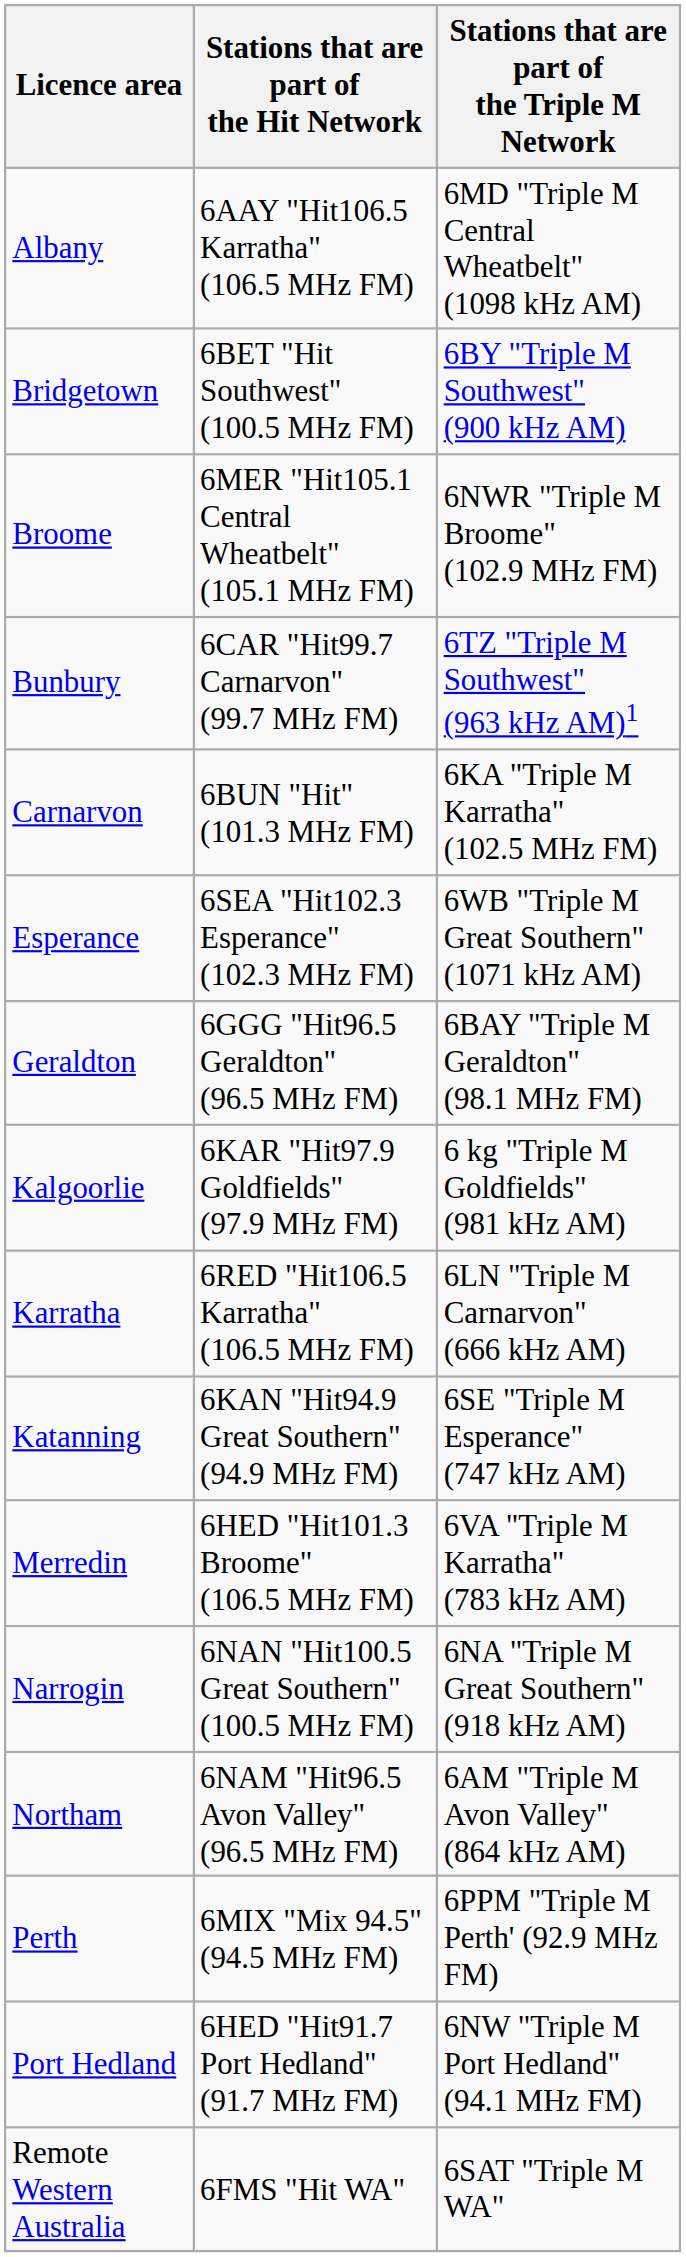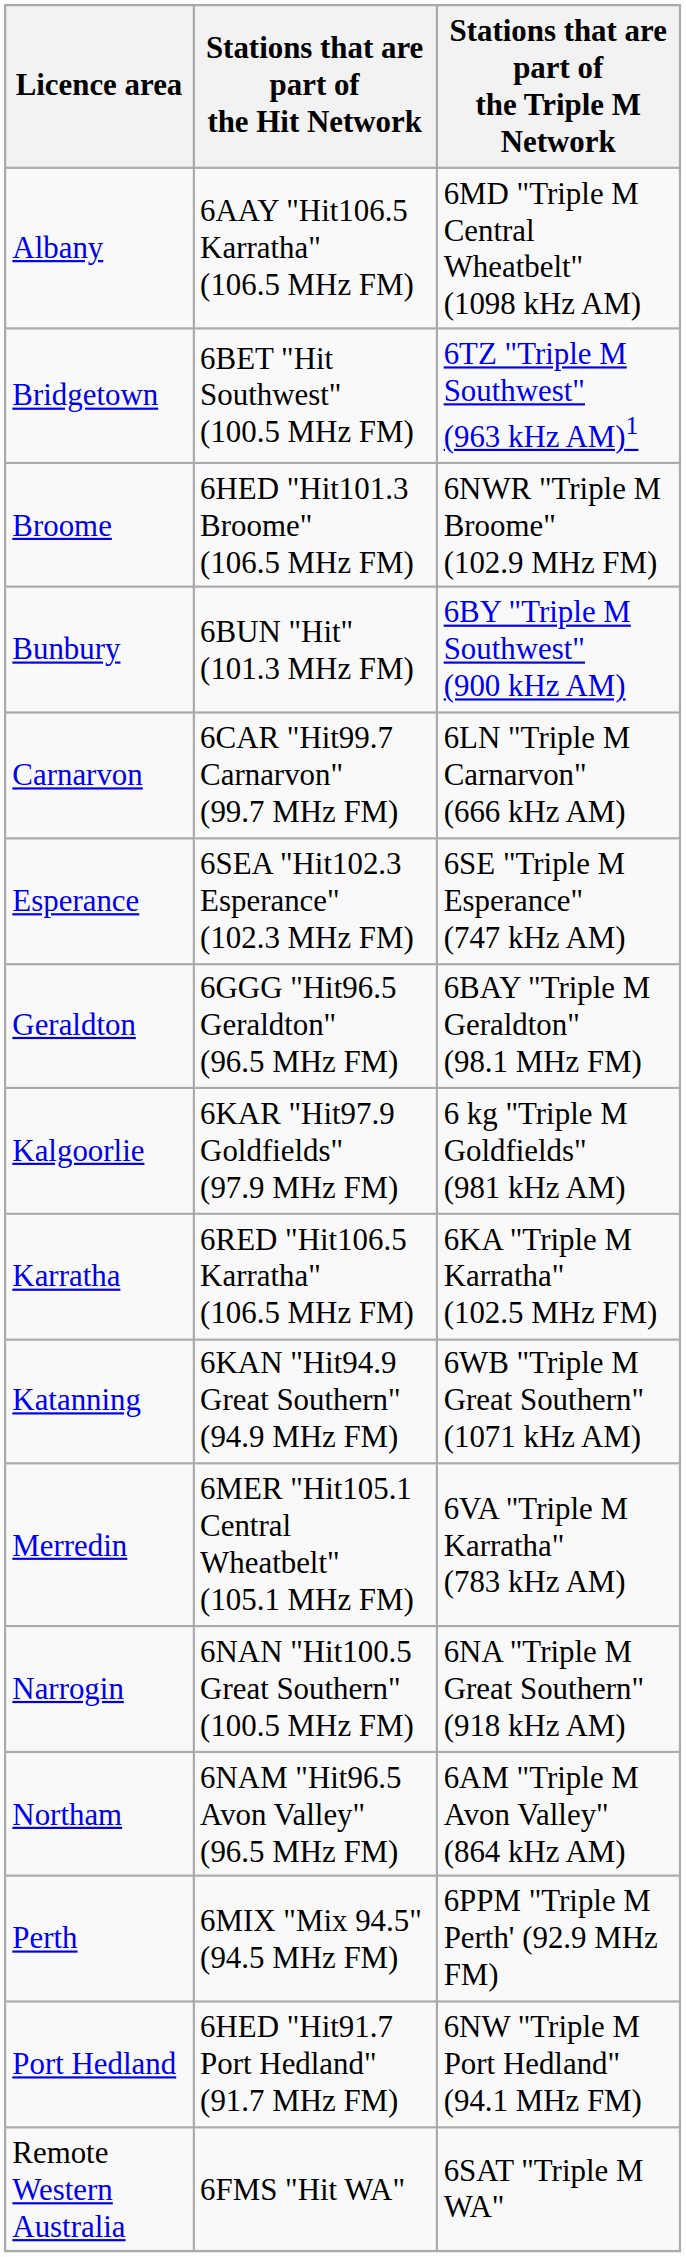Bridgetown | Stations that are part of the Triple M Network: 6BY "Triple M Southwest" (900 kHz AM) -> 6TZ "Triple M Southwest" (963 kHz AM)1
Broome | Stations that are part of the Hit Network: 6MER "Hit105.1 Central Wheatbelt" (105.1 MHz FM) -> 6HED "Hit101.3 Broome" (106.5 MHz FM)
Bunbury | Stations that are part of the Hit Network: 6CAR "Hit99.7 Carnarvon" (99.7 MHz FM) -> 6BUN "Hit" (101.3 MHz FM)
Bunbury | Stations that are part of the Triple M Network: 6TZ "Triple M Southwest" (963 kHz AM)1 -> 6BY "Triple M Southwest" (900 kHz AM)
Carnarvon | Stations that are part of the Hit Network: 6BUN "Hit" (101.3 MHz FM) -> 6CAR "Hit99.7 Carnarvon" (99.7 MHz FM)
Carnarvon | Stations that are part of the Triple M Network: 6KA "Triple M Karratha" (102.5 MHz FM) -> 6LN "Triple M Carnarvon" (666 kHz AM)
Esperance | Stations that are part of the Triple M Network: 6WB "Triple M Great Southern" (1071 kHz AM) -> 6SE "Triple M Esperance" (747 kHz AM)
Karratha | Stations that are part of the Triple M Network: 6LN "Triple M Carnarvon" (666 kHz AM) -> 6KA "Triple M Karratha" (102.5 MHz FM)
Katanning | Stations that are part of the Triple M Network: 6SE "Triple M Esperance" (747 kHz AM) -> 6WB "Triple M Great Southern" (1071 kHz AM)
Merredin | Stations that are part of the Hit Network: 6HED "Hit101.3 Broome" (106.5 MHz FM) -> 6MER "Hit105.1 Central Wheatbelt" (105.1 MHz FM)
